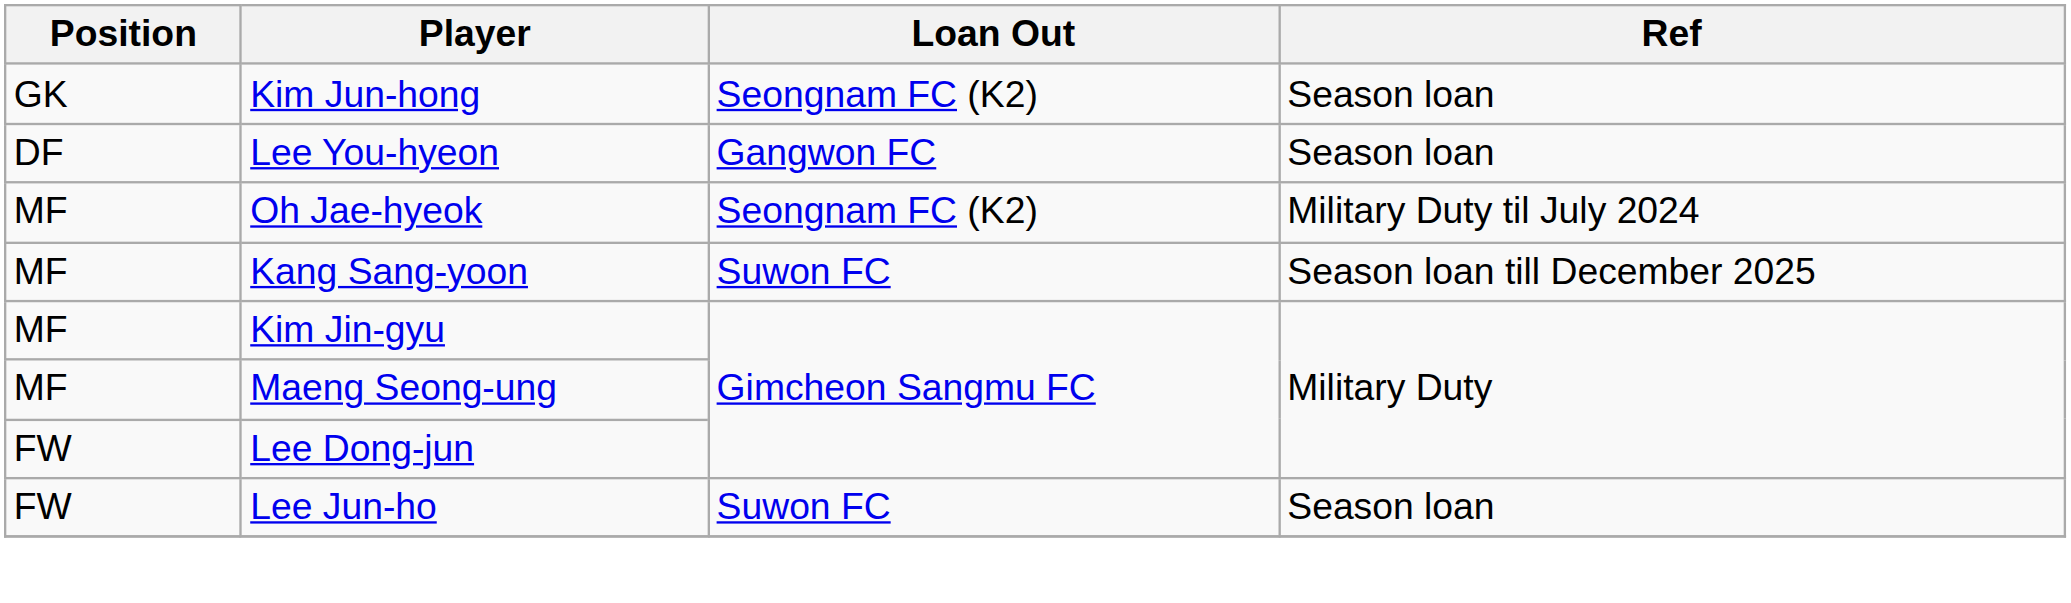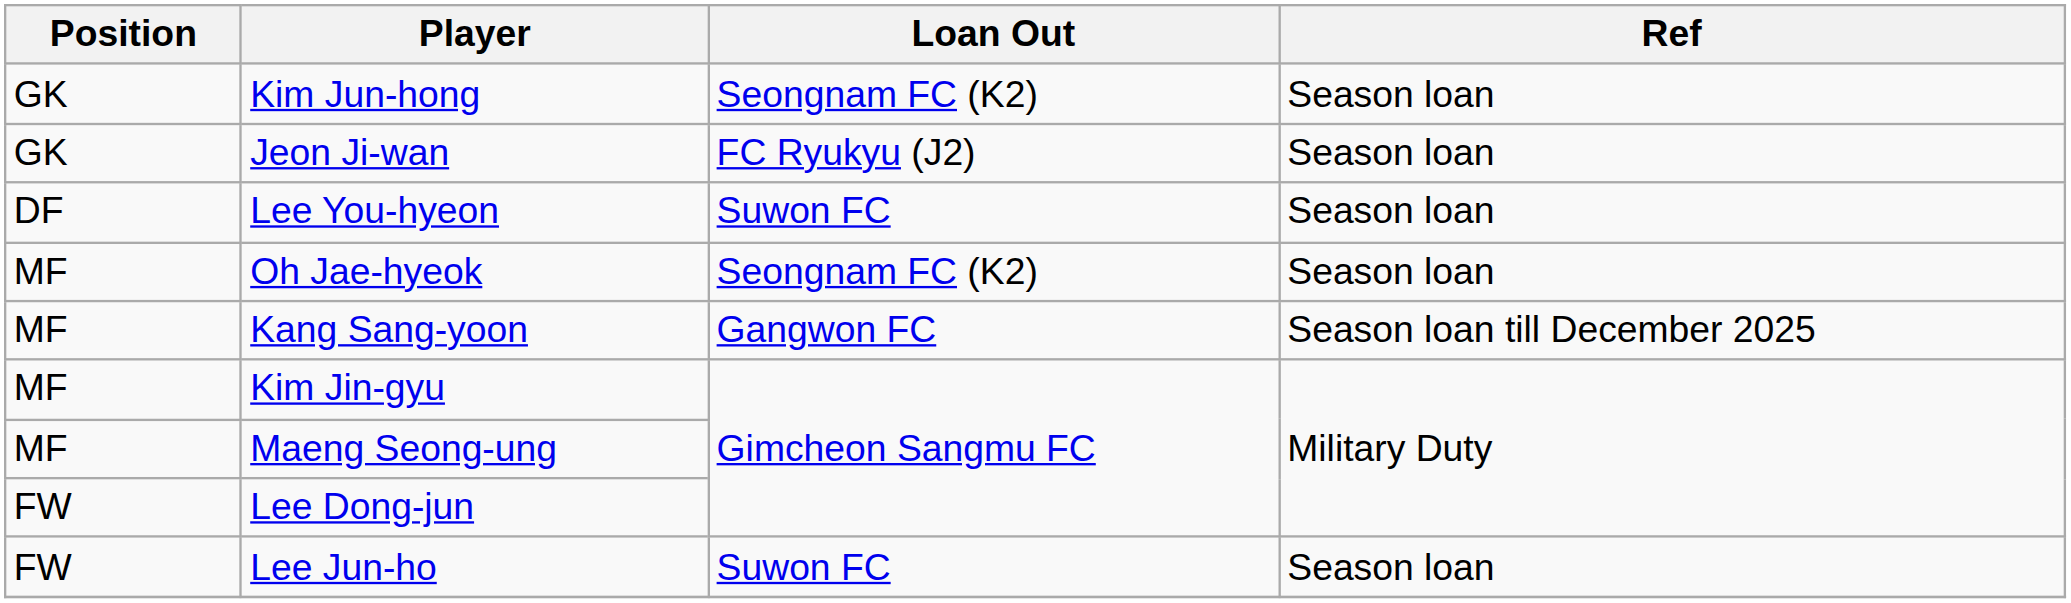+ row: GK | Jeon Ji-wan | FC Ryukyu (J2) | Season loan
Lee You-hyeon | Loan Out: Gangwon FC -> Suwon FC
Oh Jae-hyeok | Ref: Military Duty til July 2024 -> Season loan
Kang Sang-yoon | Loan Out: Suwon FC -> Gangwon FC
